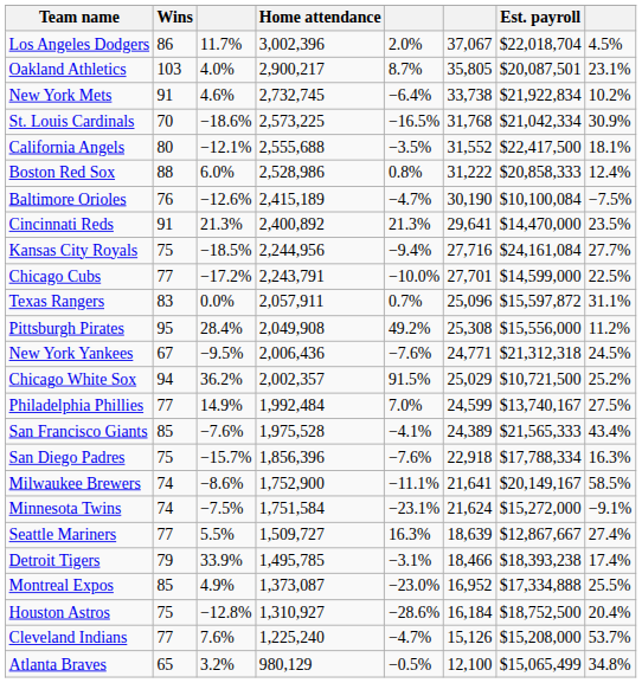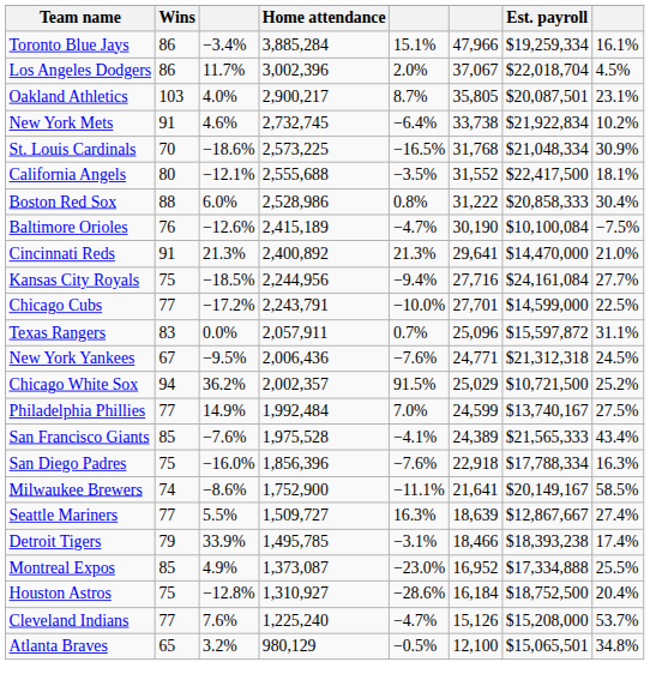+ row: Toronto Blue Jays | 86 | −3.4% | 3,885,284 | 15.1% | 47,966 | $19,259,334 | 16.1%
St. Louis Cardinals | Est. payroll: $21,042,334 -> $21,048,334
Boston Red Sox | column 8: 12.4% -> 30.4%
Cincinnati Reds | column 8: 23.5% -> 21.0%
- row: Pittsburgh Pirates | 95 | 28.4% | 2,049,908 | 49.2% | 25,308 | $15,556,000 | 11.2%
San Diego Padres | column 3: −15.7% -> −16.0%
- row: Minnesota Twins | 74 | −7.5% | 1,751,584 | −23.1% | 21,624 | $15,272,000 | −9.1%
Atlanta Braves | Est. payroll: $15,065,499 -> $15,065,501
